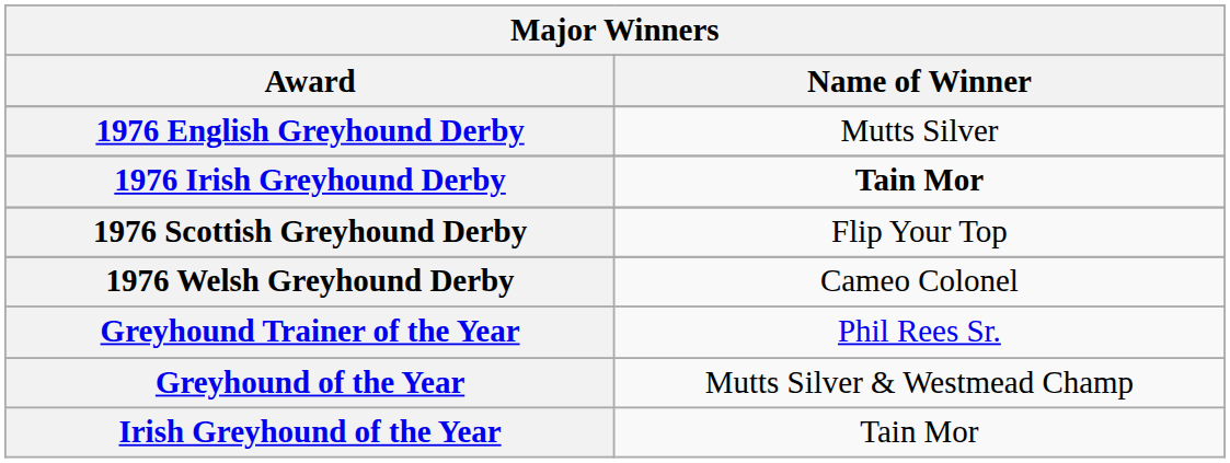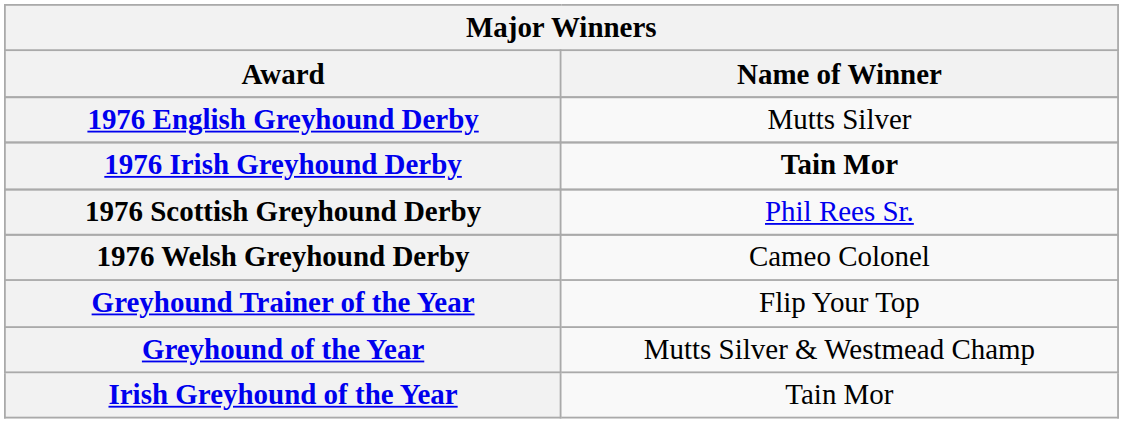1976 Scottish Greyhound Derby | Name of Winner: Flip Your Top -> Phil Rees Sr.
Greyhound Trainer of the Year | Name of Winner: Phil Rees Sr. -> Flip Your Top
